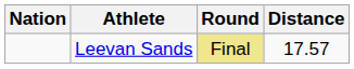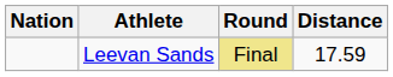Leevan Sands | Distance: 17.57 -> 17.59
